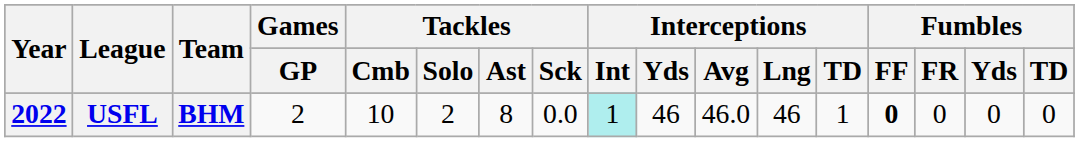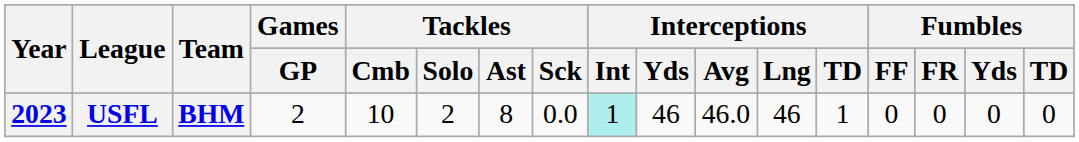USFL | Year: 2022 -> 2023
USFL | Fumbles / FF: bold -> normal
